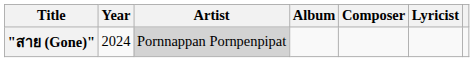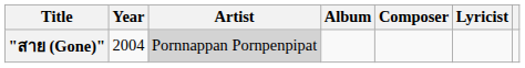"สาย (Gone)" | Year: 2024 -> 2004
